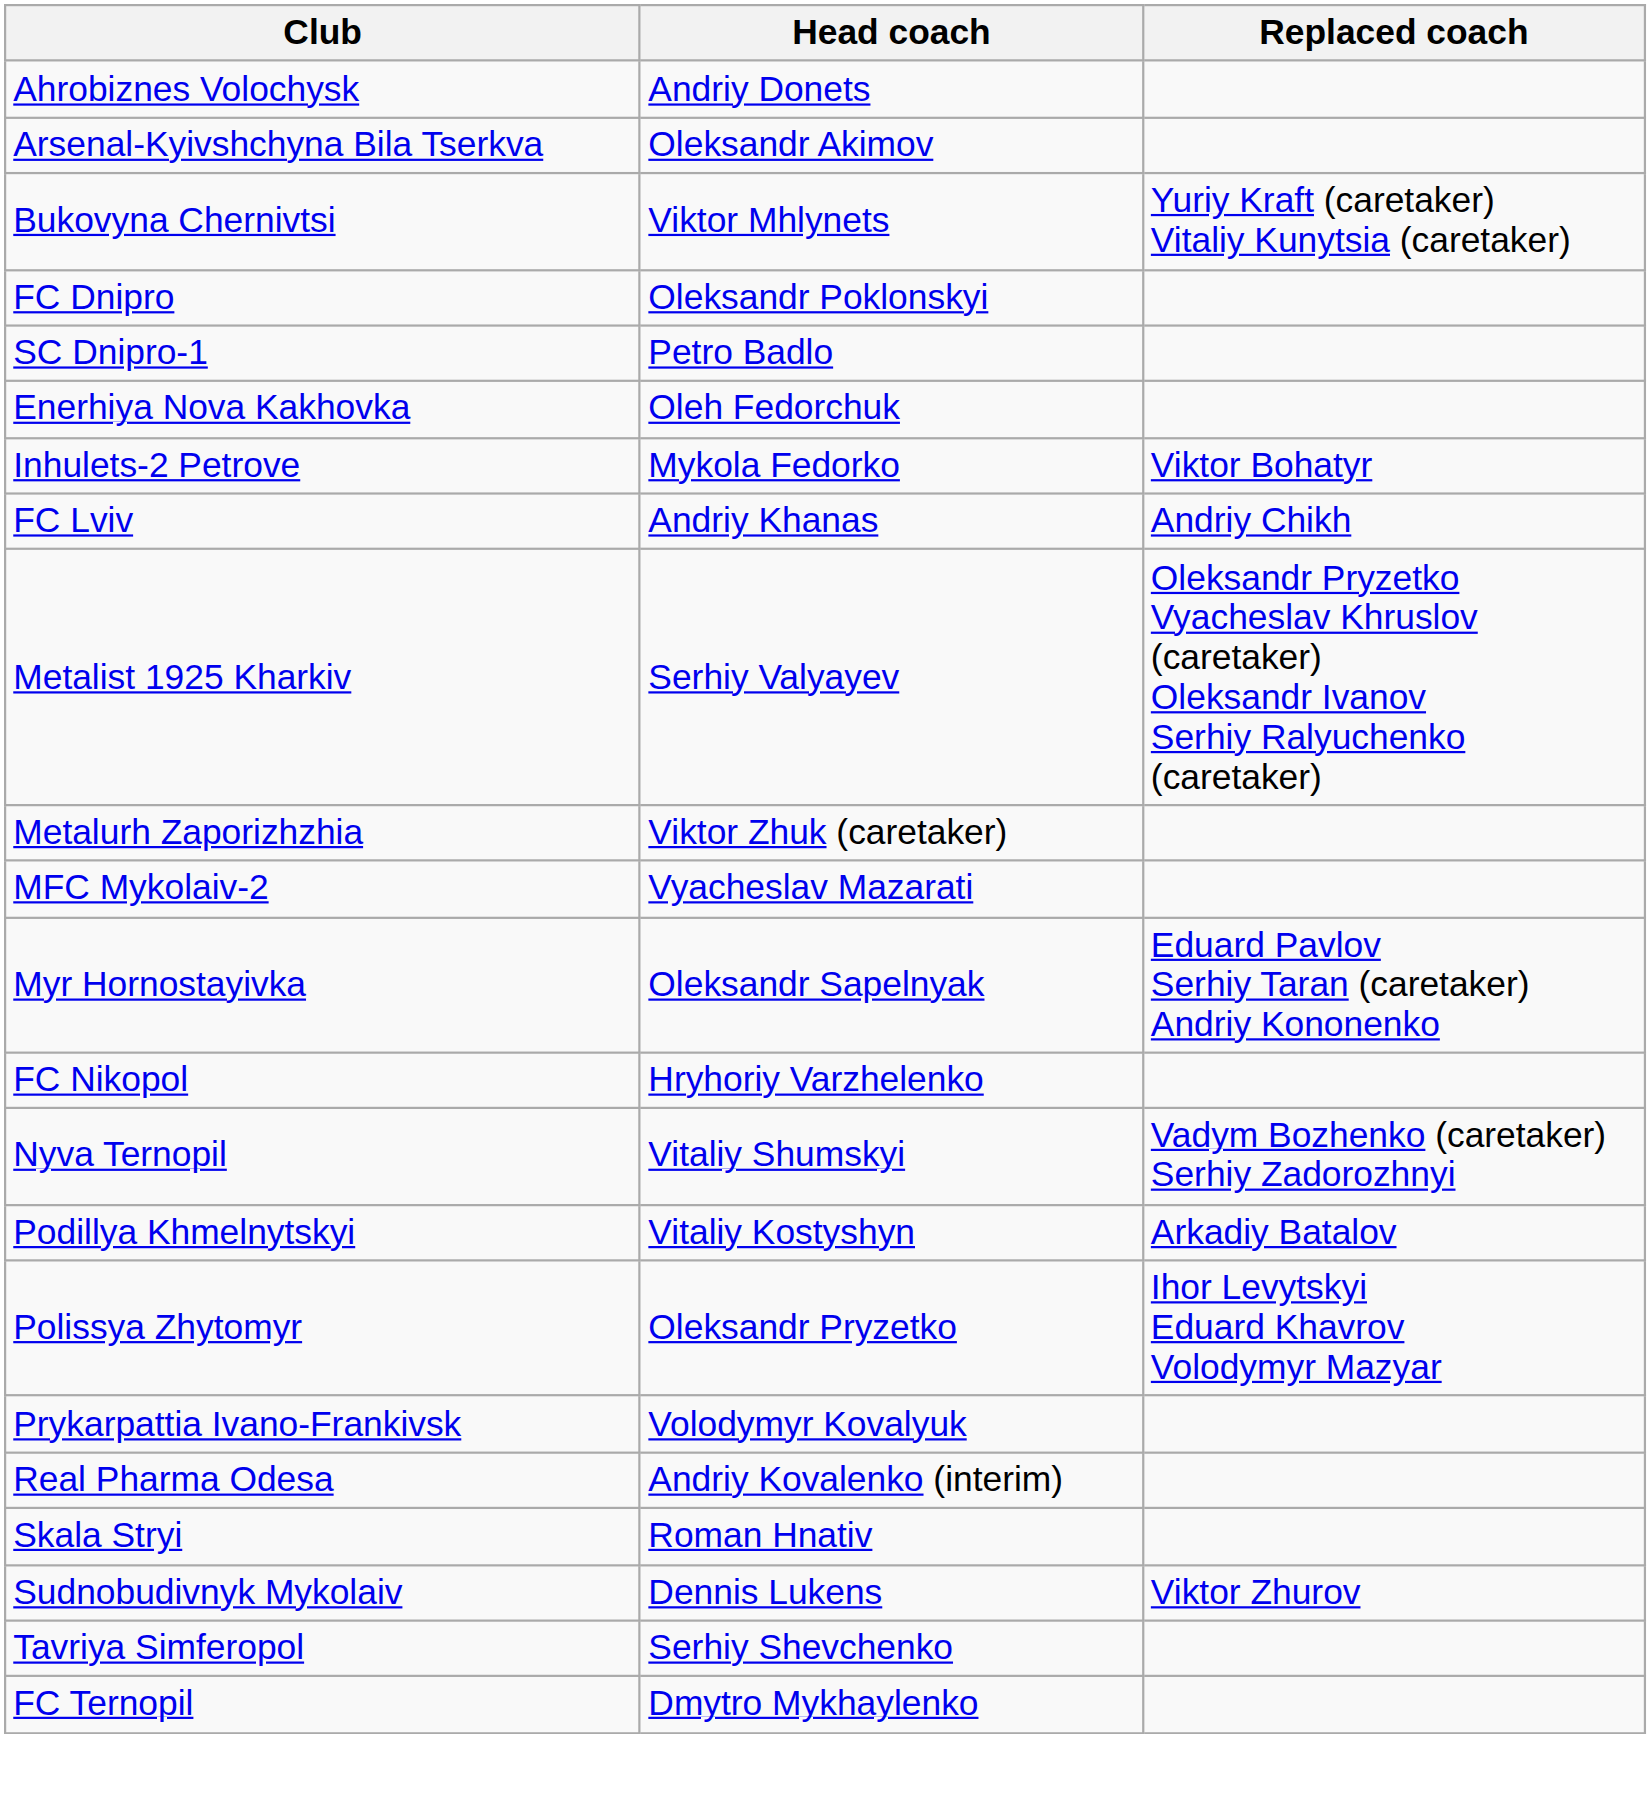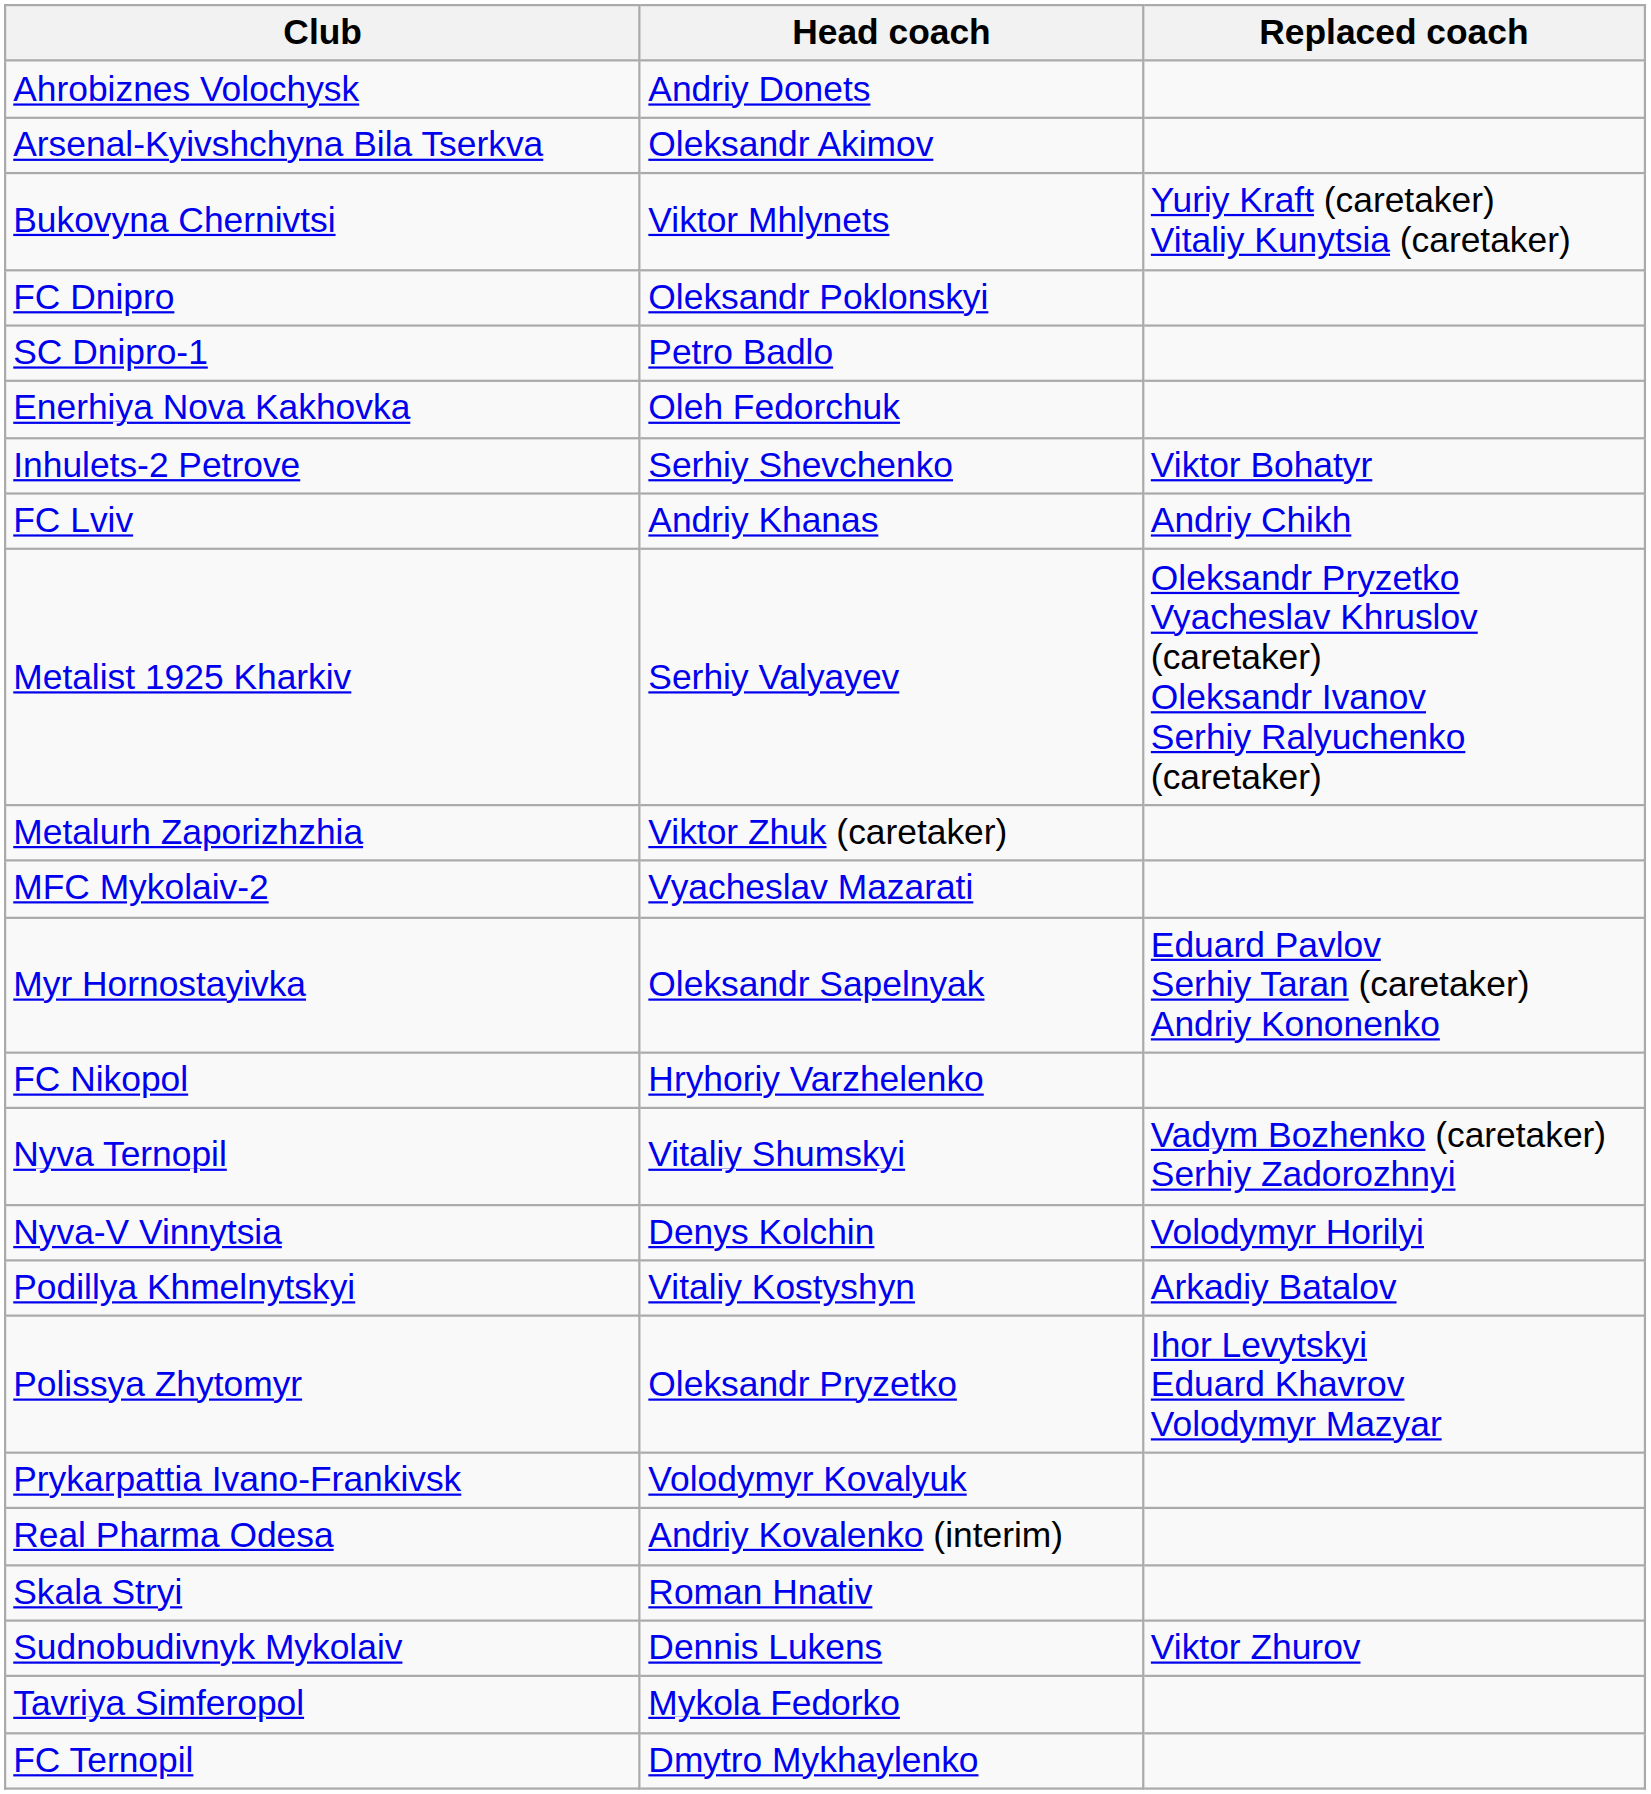Inhulets-2 Petrove | Head coach: Mykola Fedorko -> Serhiy Shevchenko
+ row: Nyva-V Vinnytsia | Denys Kolchin | Volodymyr Horilyi
Tavriya Simferopol | Head coach: Serhiy Shevchenko -> Mykola Fedorko
